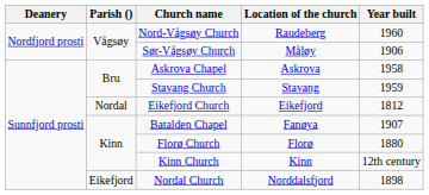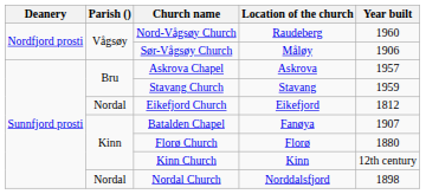Askrova Chapel | Year built: 1958 -> 1957
Nordal Church | Parish (): Eikefjord -> Nordal
